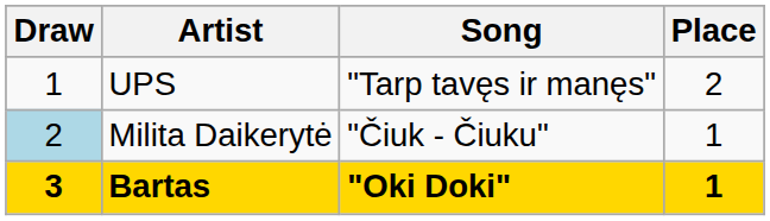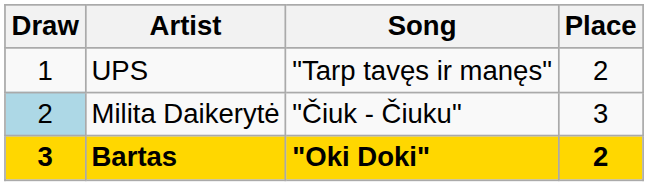Milita Daikerytė | Place: 1 -> 3
Bartas | Place: 1 -> 2
